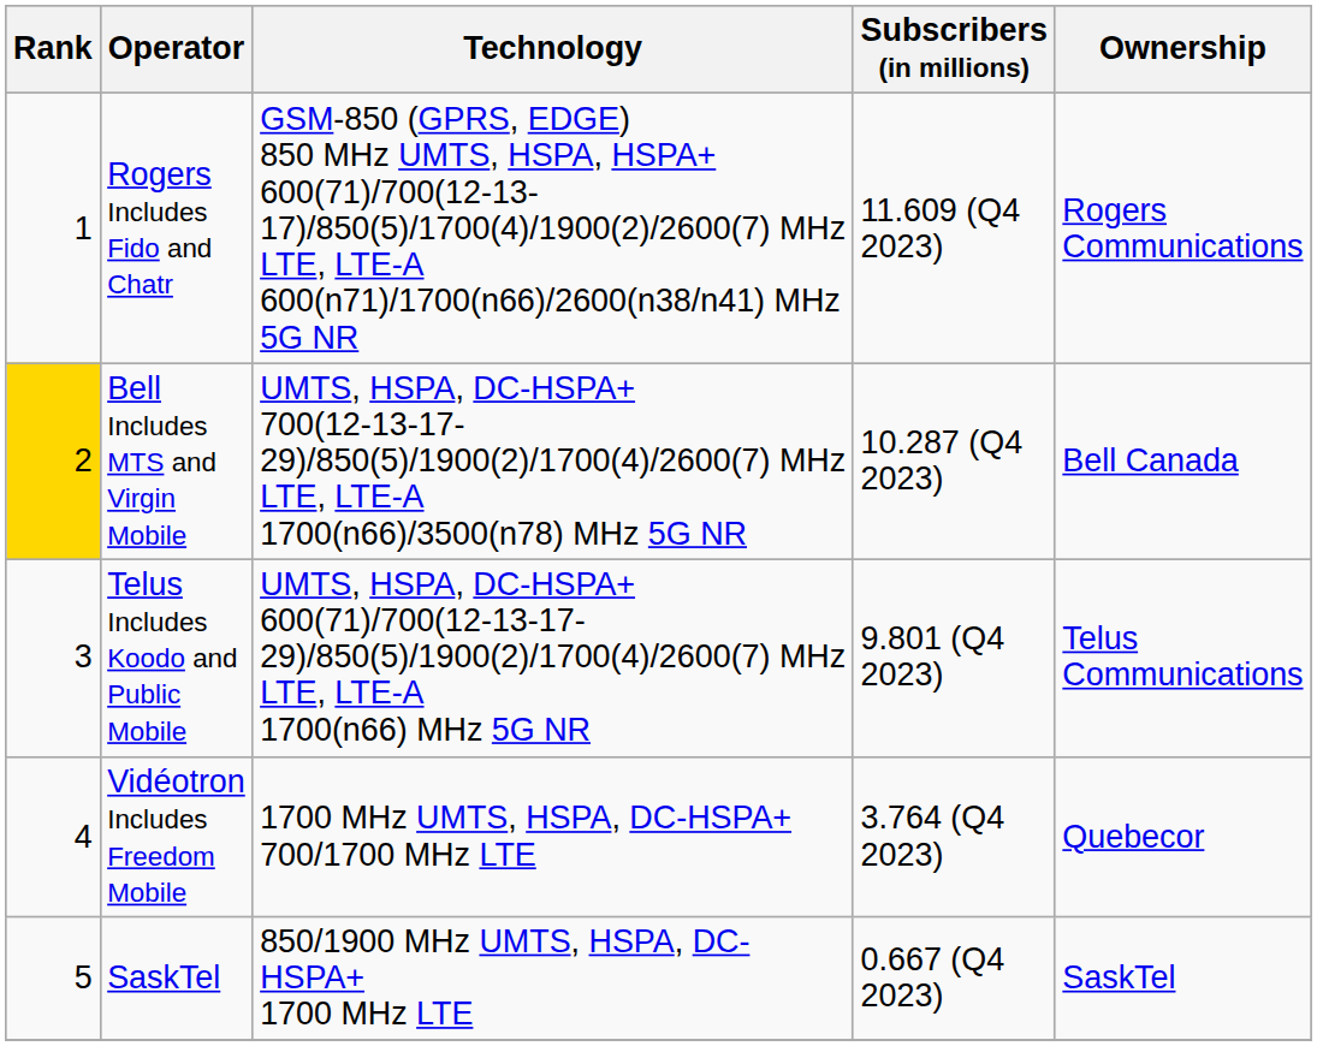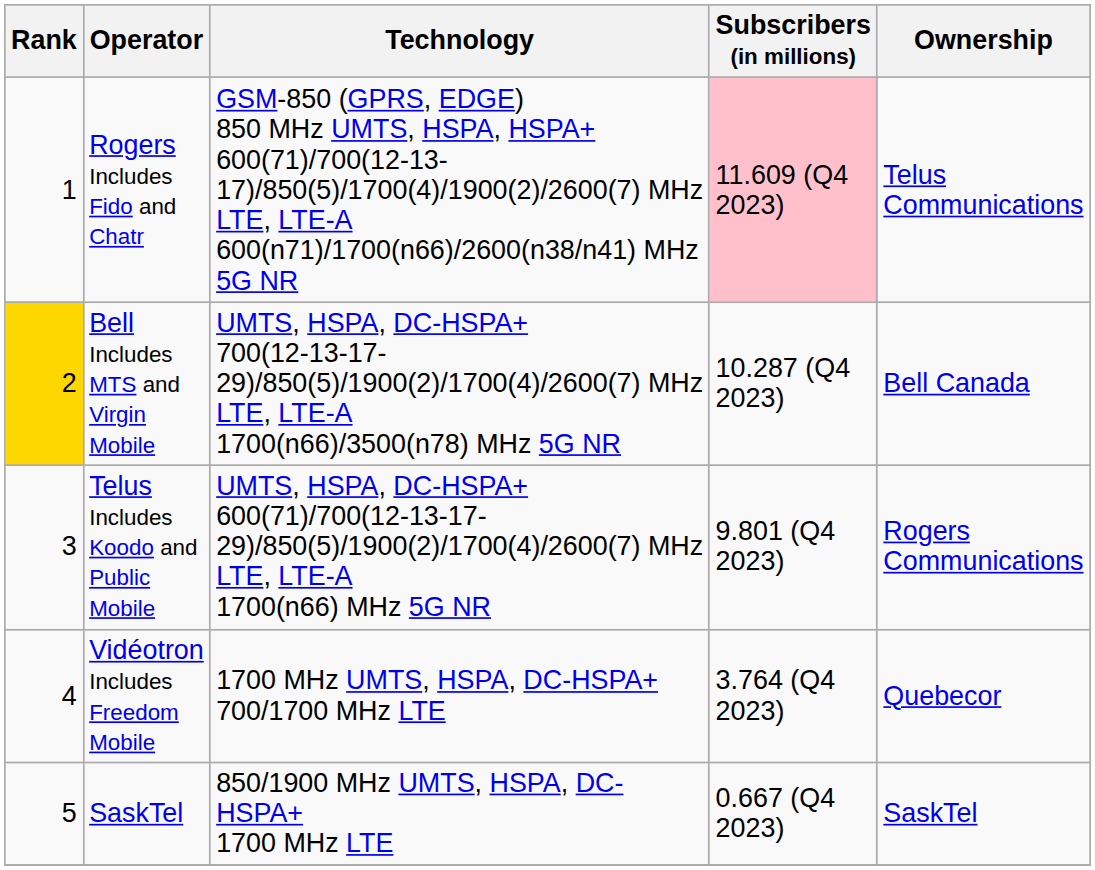Rogers Includes Fido and Chatr | Subscribers (in millions): no background -> pink background
Rogers Includes Fido and Chatr | Ownership: Rogers Communications -> Telus Communications
Telus Includes Koodo and Public Mobile | Ownership: Telus Communications -> Rogers Communications
